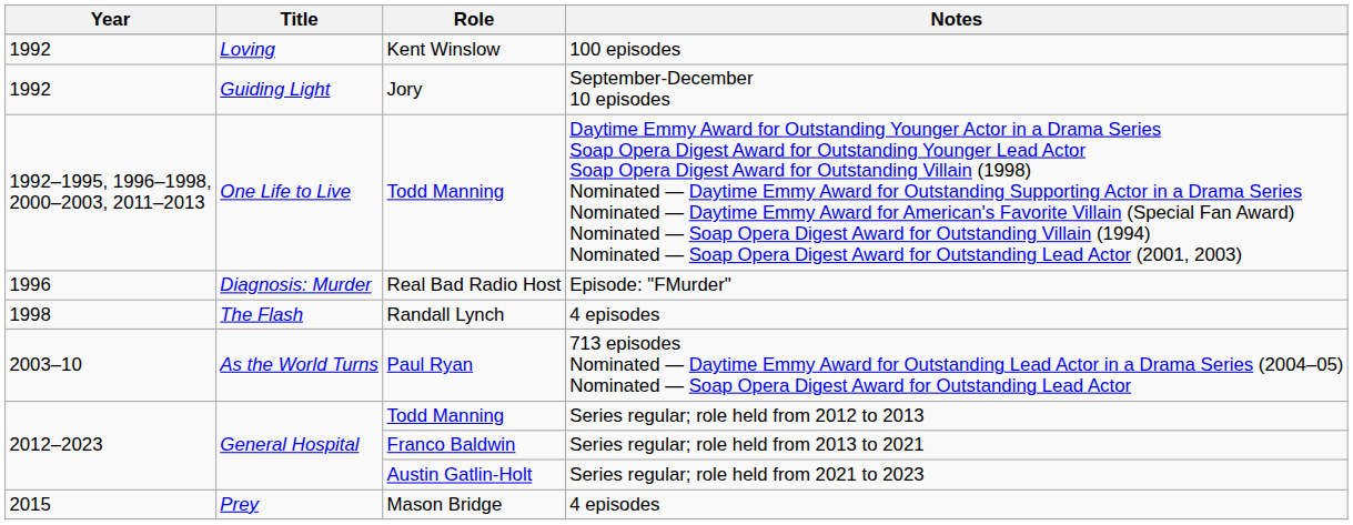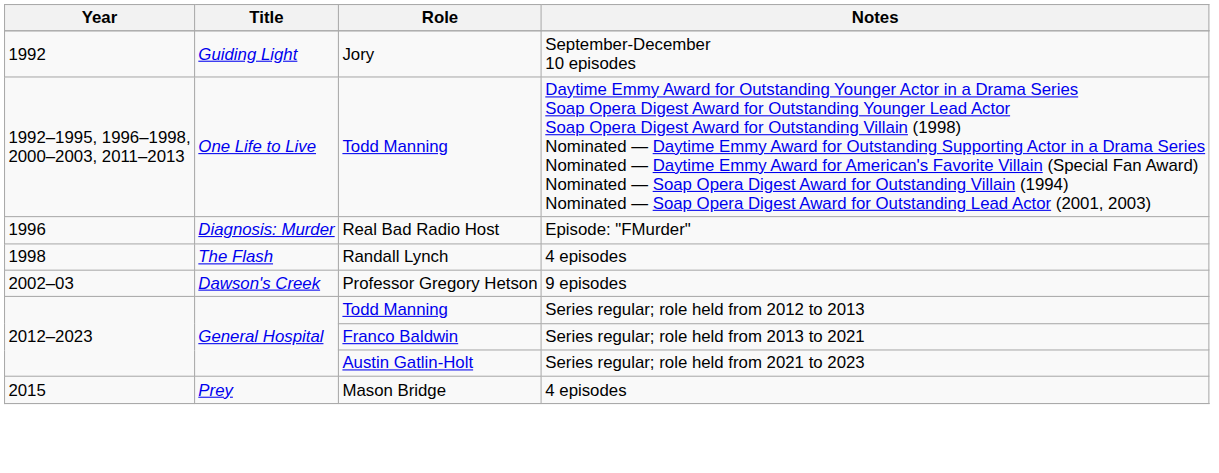- row: 1992 | Loving | Kent Winslow | 100 episodes
+ row: 2002–03 | Dawson's Creek | Professor Gregory Hetson | 9 episodes
- row: 2003–10 | As the World Turns | Paul Ryan | 713 episodes Nominated — Daytime Emmy Award for Outstanding Lead Actor in a Drama Series (2004–05) Nominated — Soap Opera Digest Award for Outstanding Lead Actor
